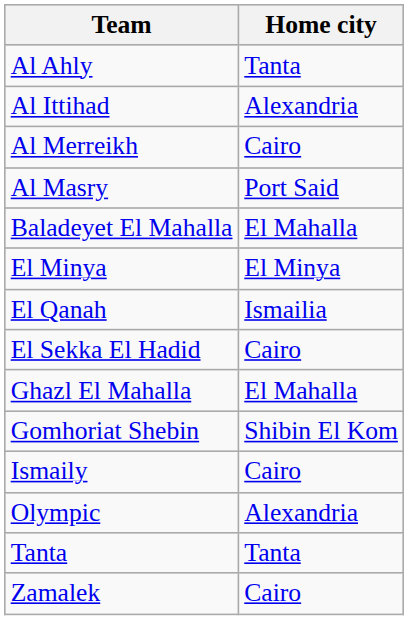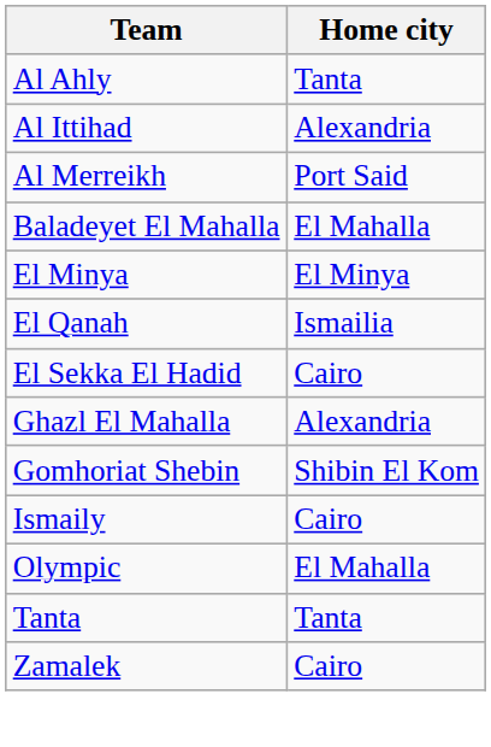Al Merreikh | Home city: Cairo -> Port Said
- row: Al Masry | Port Said
Ghazl El Mahalla | Home city: El Mahalla -> Alexandria
Olympic | Home city: Alexandria -> El Mahalla
